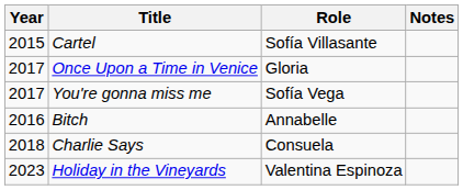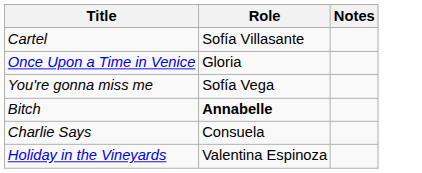- column: Year | 2015 | 2017 | 2017 | 2016 | 2018 | 2023
Bitch | Role: normal -> bold
